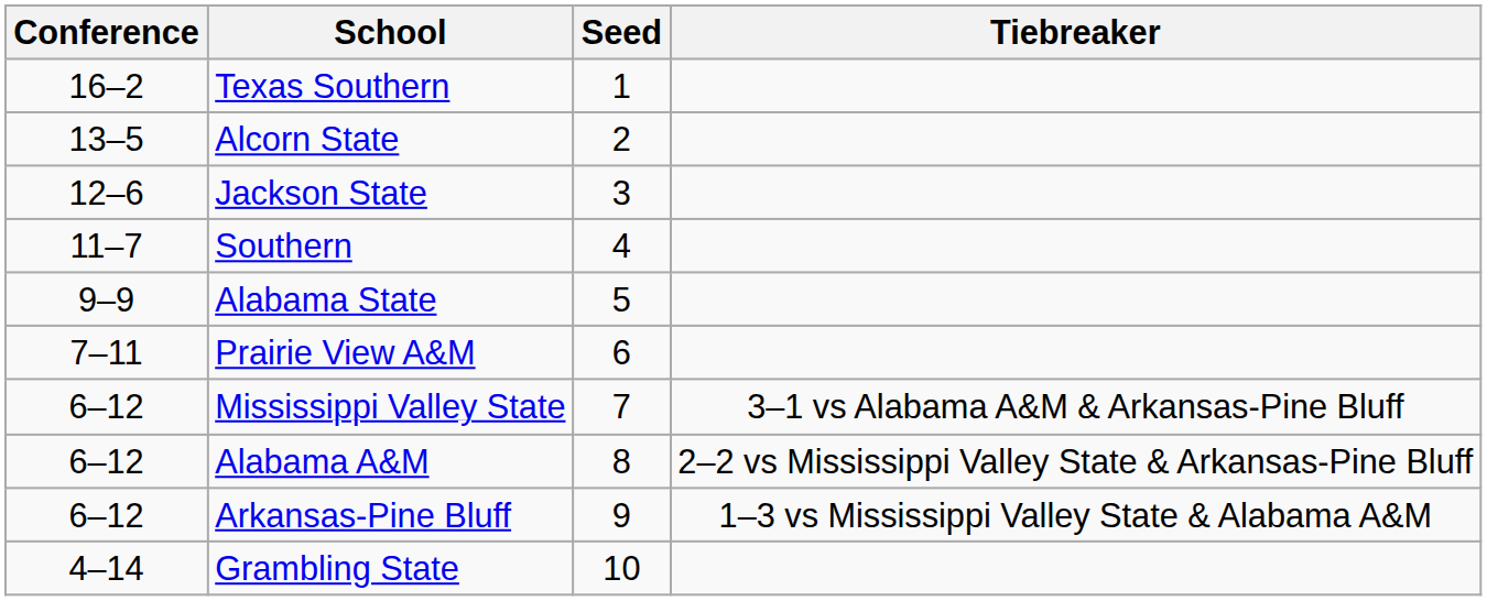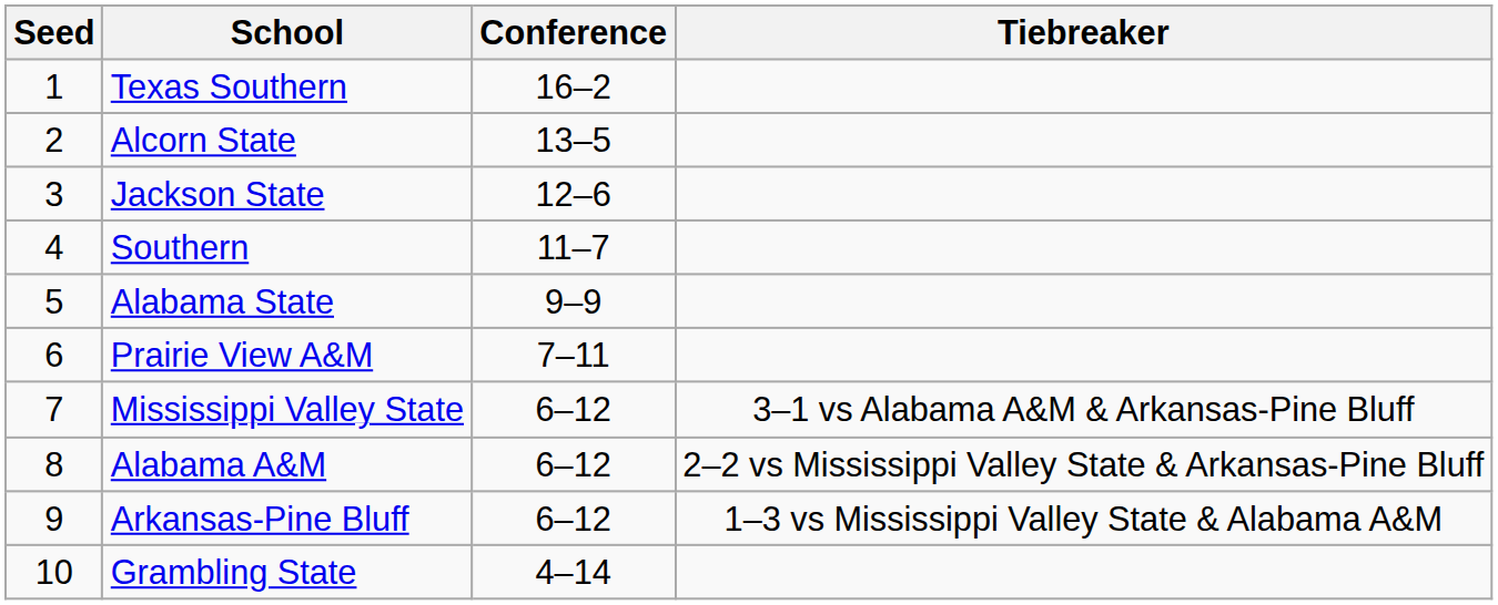columns swapped: Seed <-> Conference
